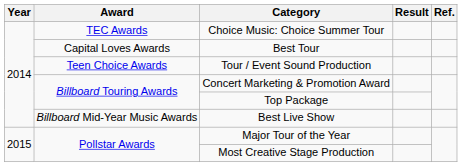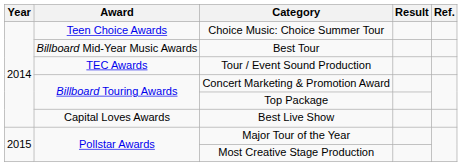Choice Music: Choice Summer Tour | Award: TEC Awards -> Teen Choice Awards
Best Tour | Award: Capital Loves Awards -> Billboard Mid-Year Music Awards
Tour / Event Sound Production | Award: Teen Choice Awards -> TEC Awards
Best Live Show | Award: Billboard Mid-Year Music Awards -> Capital Loves Awards
